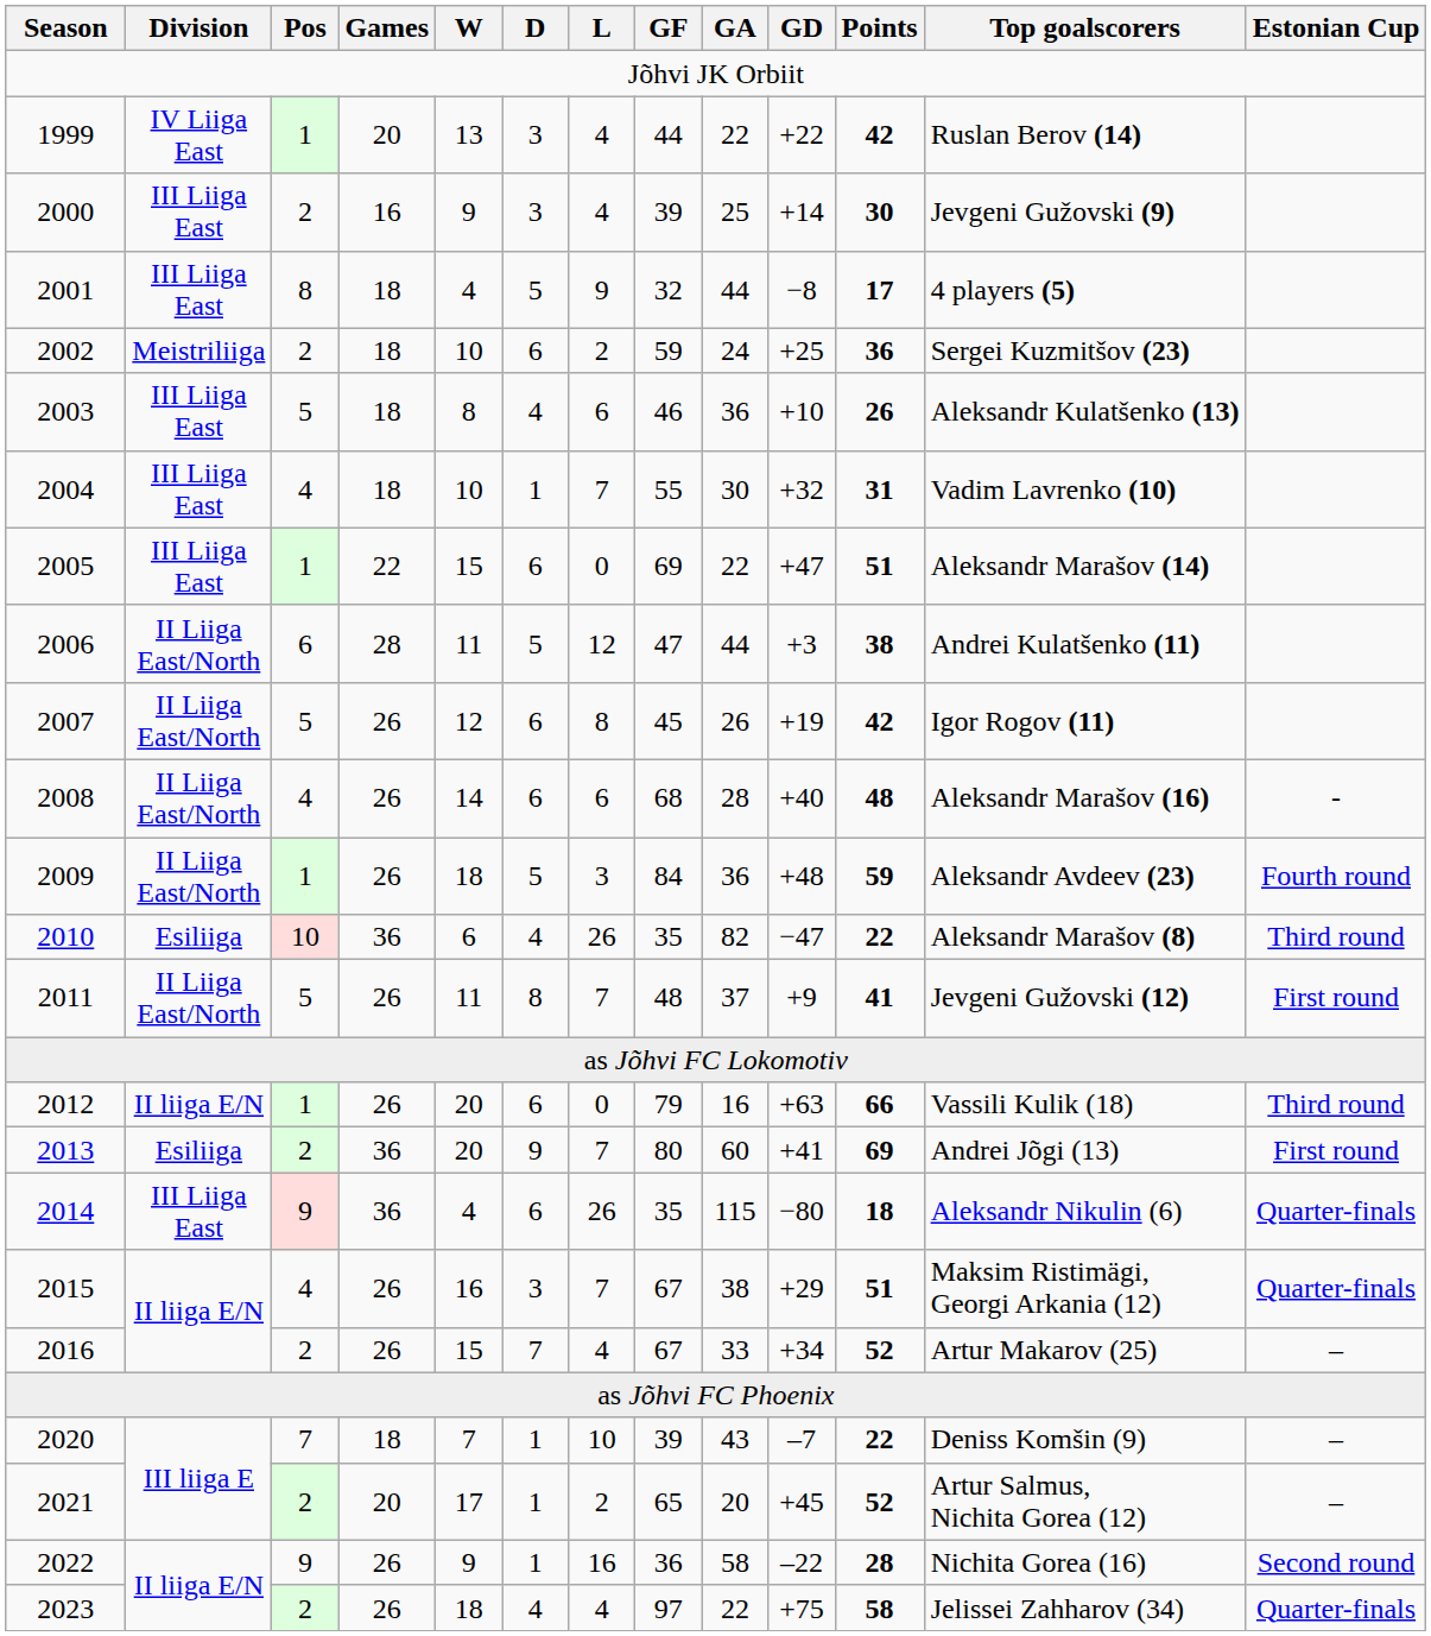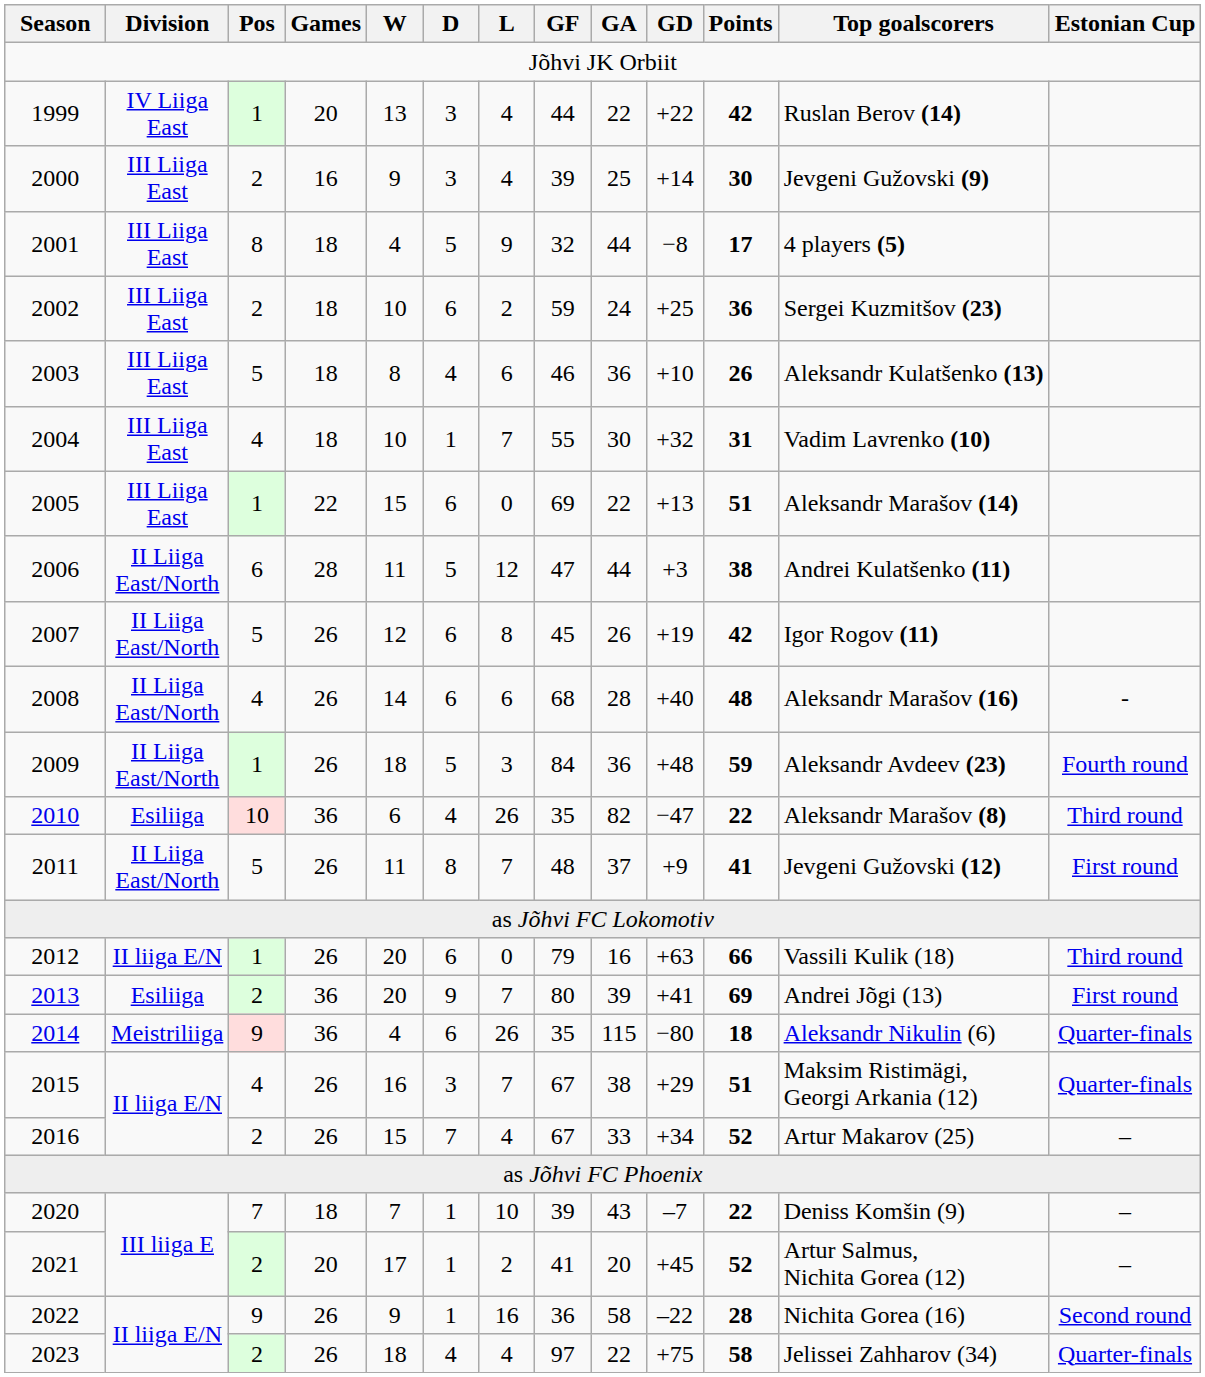2002 | Division: Meistriliiga -> III Liiga East
2005 | GD: +47 -> +13
2013 | GA: 60 -> 39
2014 | Division: III Liiga East -> Meistriliiga
2021 | GF: 65 -> 41
